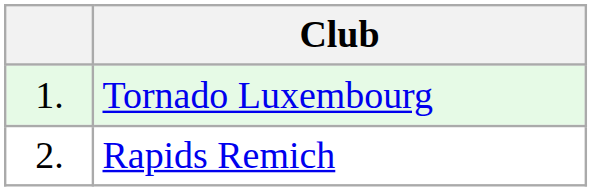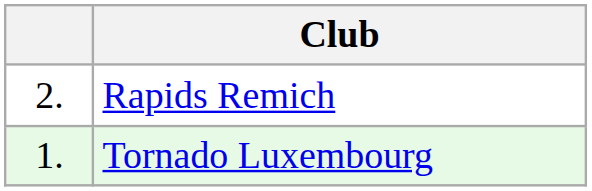rows swapped: Tornado Luxembourg <-> Rapids Remich
